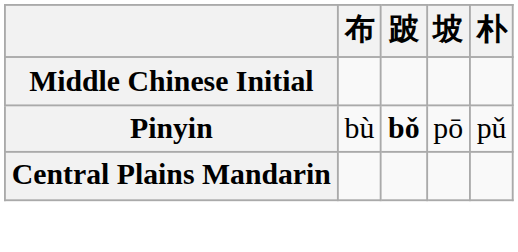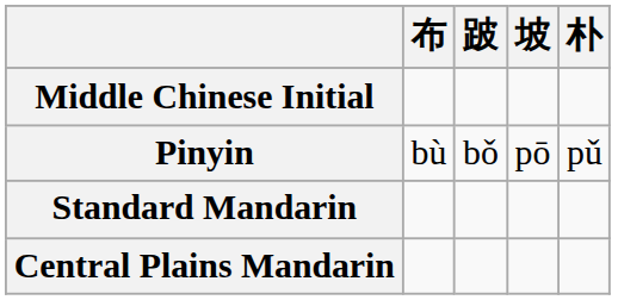Pinyin | 跛: bold -> normal
+ row: Standard Mandarin
